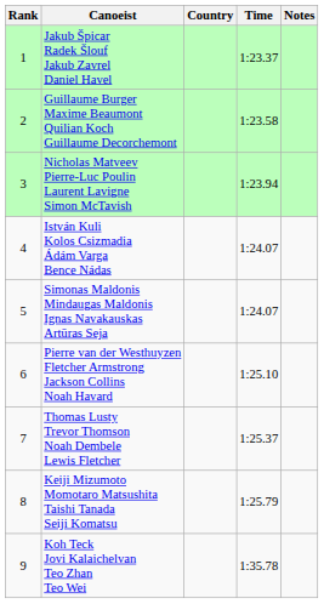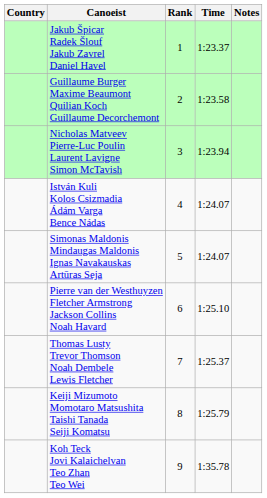columns swapped: Rank <-> Country
